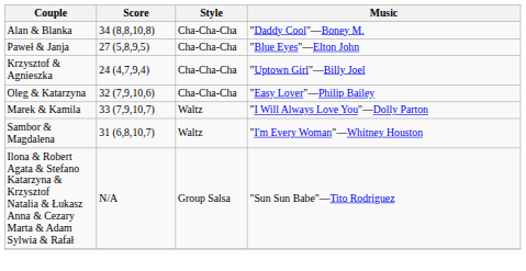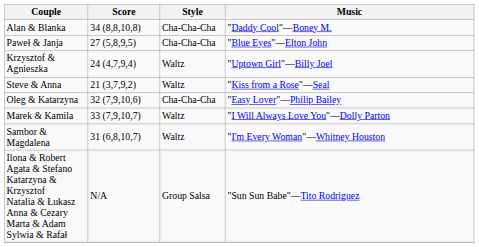Krzysztof & Agnieszka | Style: Cha-Cha-Cha -> Waltz
+ row: Steve & Anna | 21 (3,7,9,2) | Waltz | "Kiss from a Rose"—Seal
